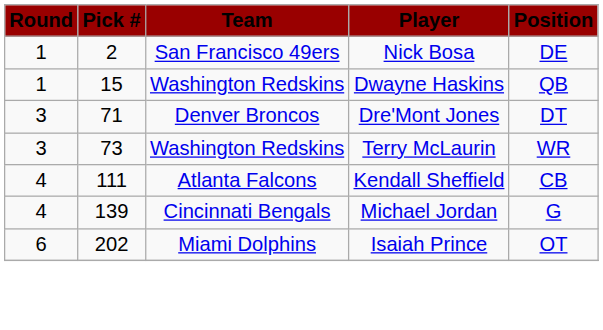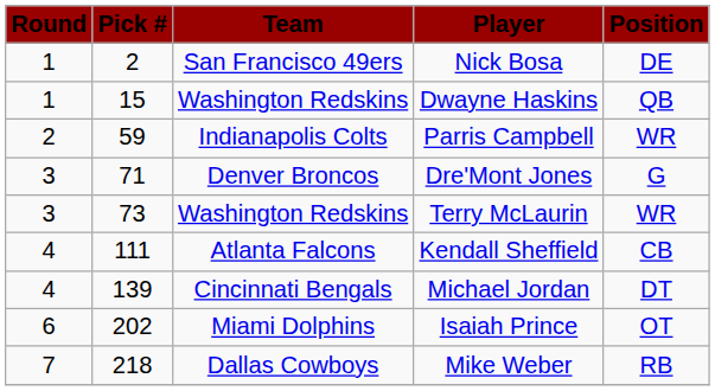+ row: 2 | 59 | Indianapolis Colts | Parris Campbell | WR
Dre'Mont Jones | Position: DT -> G
Michael Jordan | Position: G -> DT
+ row: 7 | 218 | Dallas Cowboys | Mike Weber | RB
